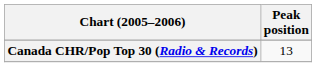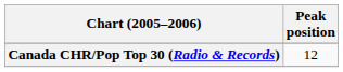Canada CHR/Pop Top 30 (Radio & Records) | Peak position: 13 -> 12
